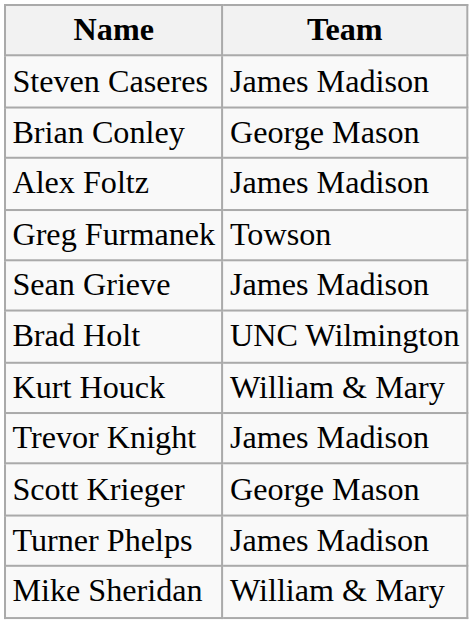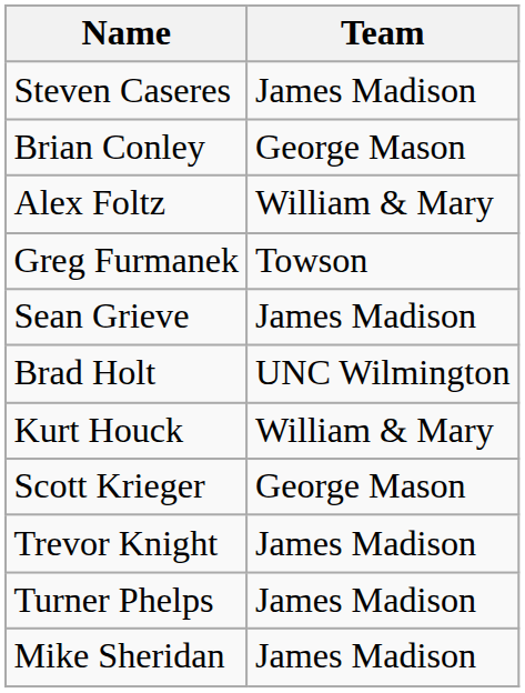Alex Foltz | Team: James Madison -> William & Mary
rows swapped: Trevor Knight <-> Scott Krieger
Mike Sheridan | Team: William & Mary -> James Madison
